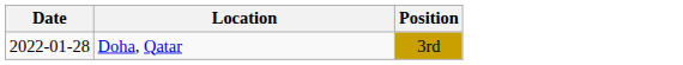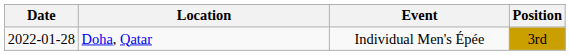+ column: Event | Individual Men's Épée
